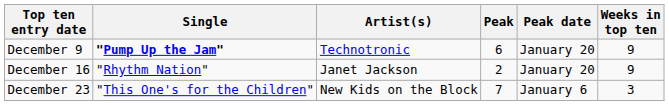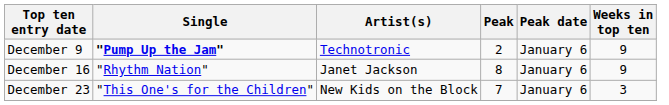December 9 | Peak: 6 -> 2
December 9 | Peak date: January 20 -> January 6
December 16 | Peak: 2 -> 8
December 16 | Peak date: January 20 -> January 6
